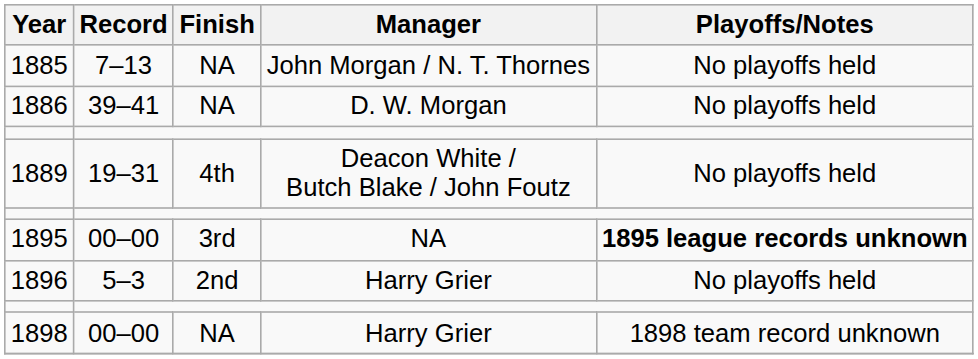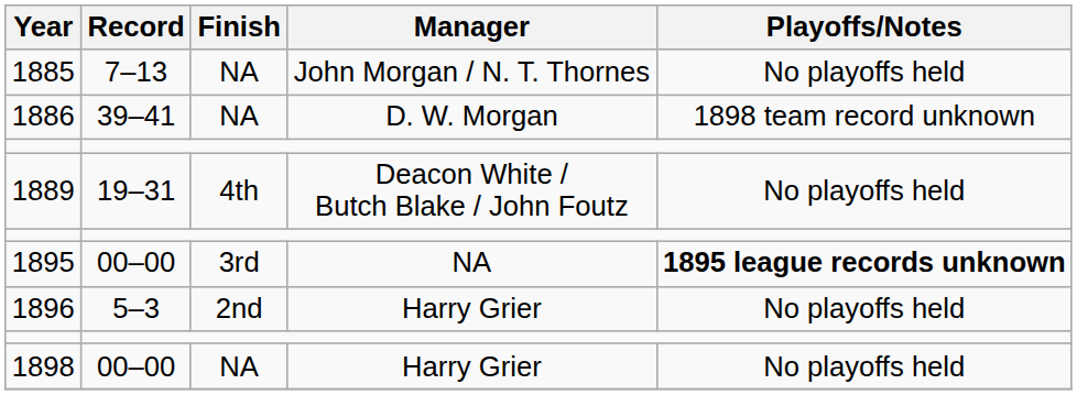1886 | Playoffs/Notes: No playoffs held -> 1898 team record unknown
1898 | Playoffs/Notes: 1898 team record unknown -> No playoffs held
